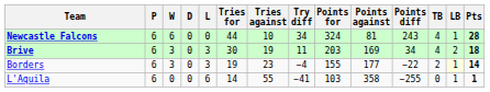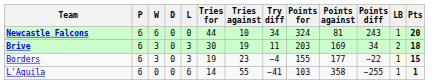- column: TB | 4 | 4 | 2 | 0
Newcastle Falcons | Pts: 28 -> 20
Borders | Pts: 14 -> 15
